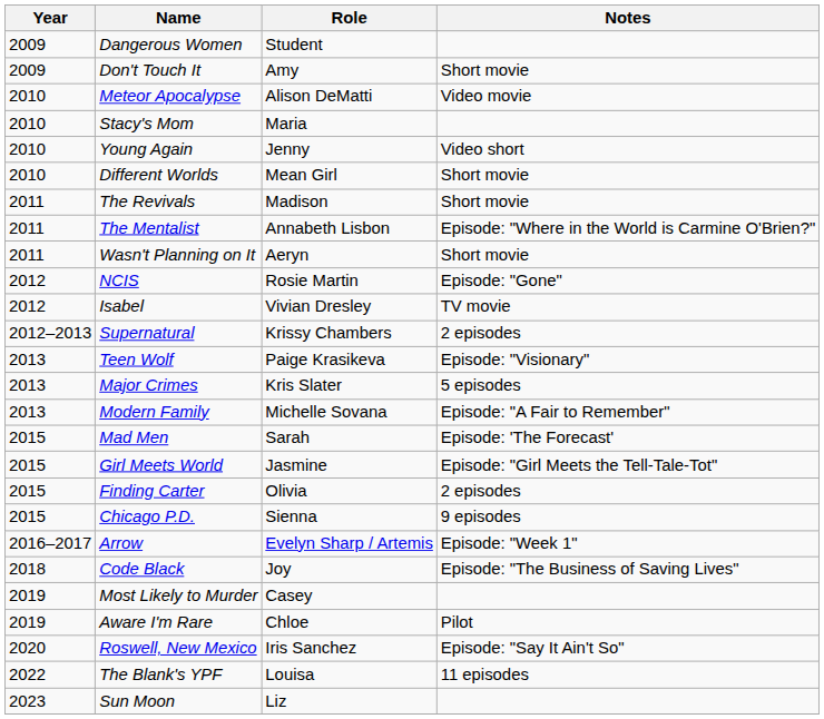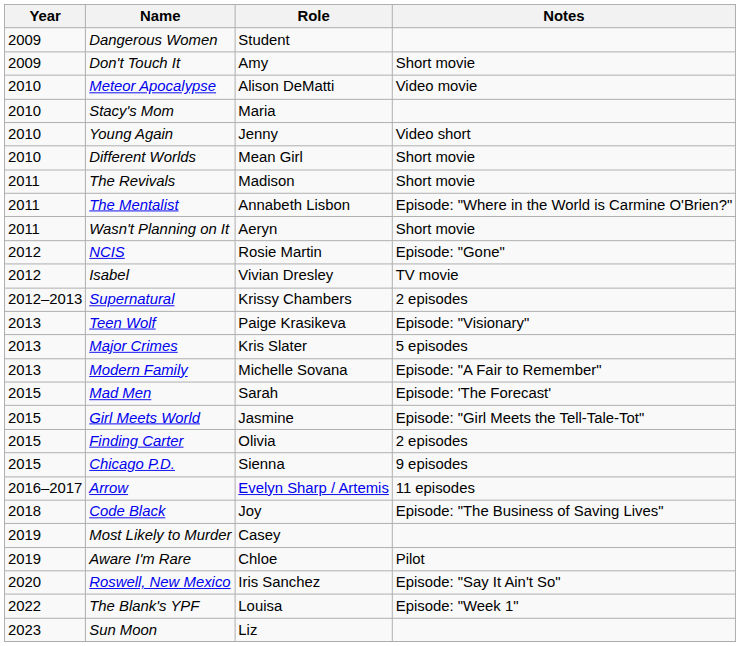Arrow | Notes: Episode: "Week 1" -> 11 episodes
The Blank's YPF | Notes: 11 episodes -> Episode: "Week 1"
